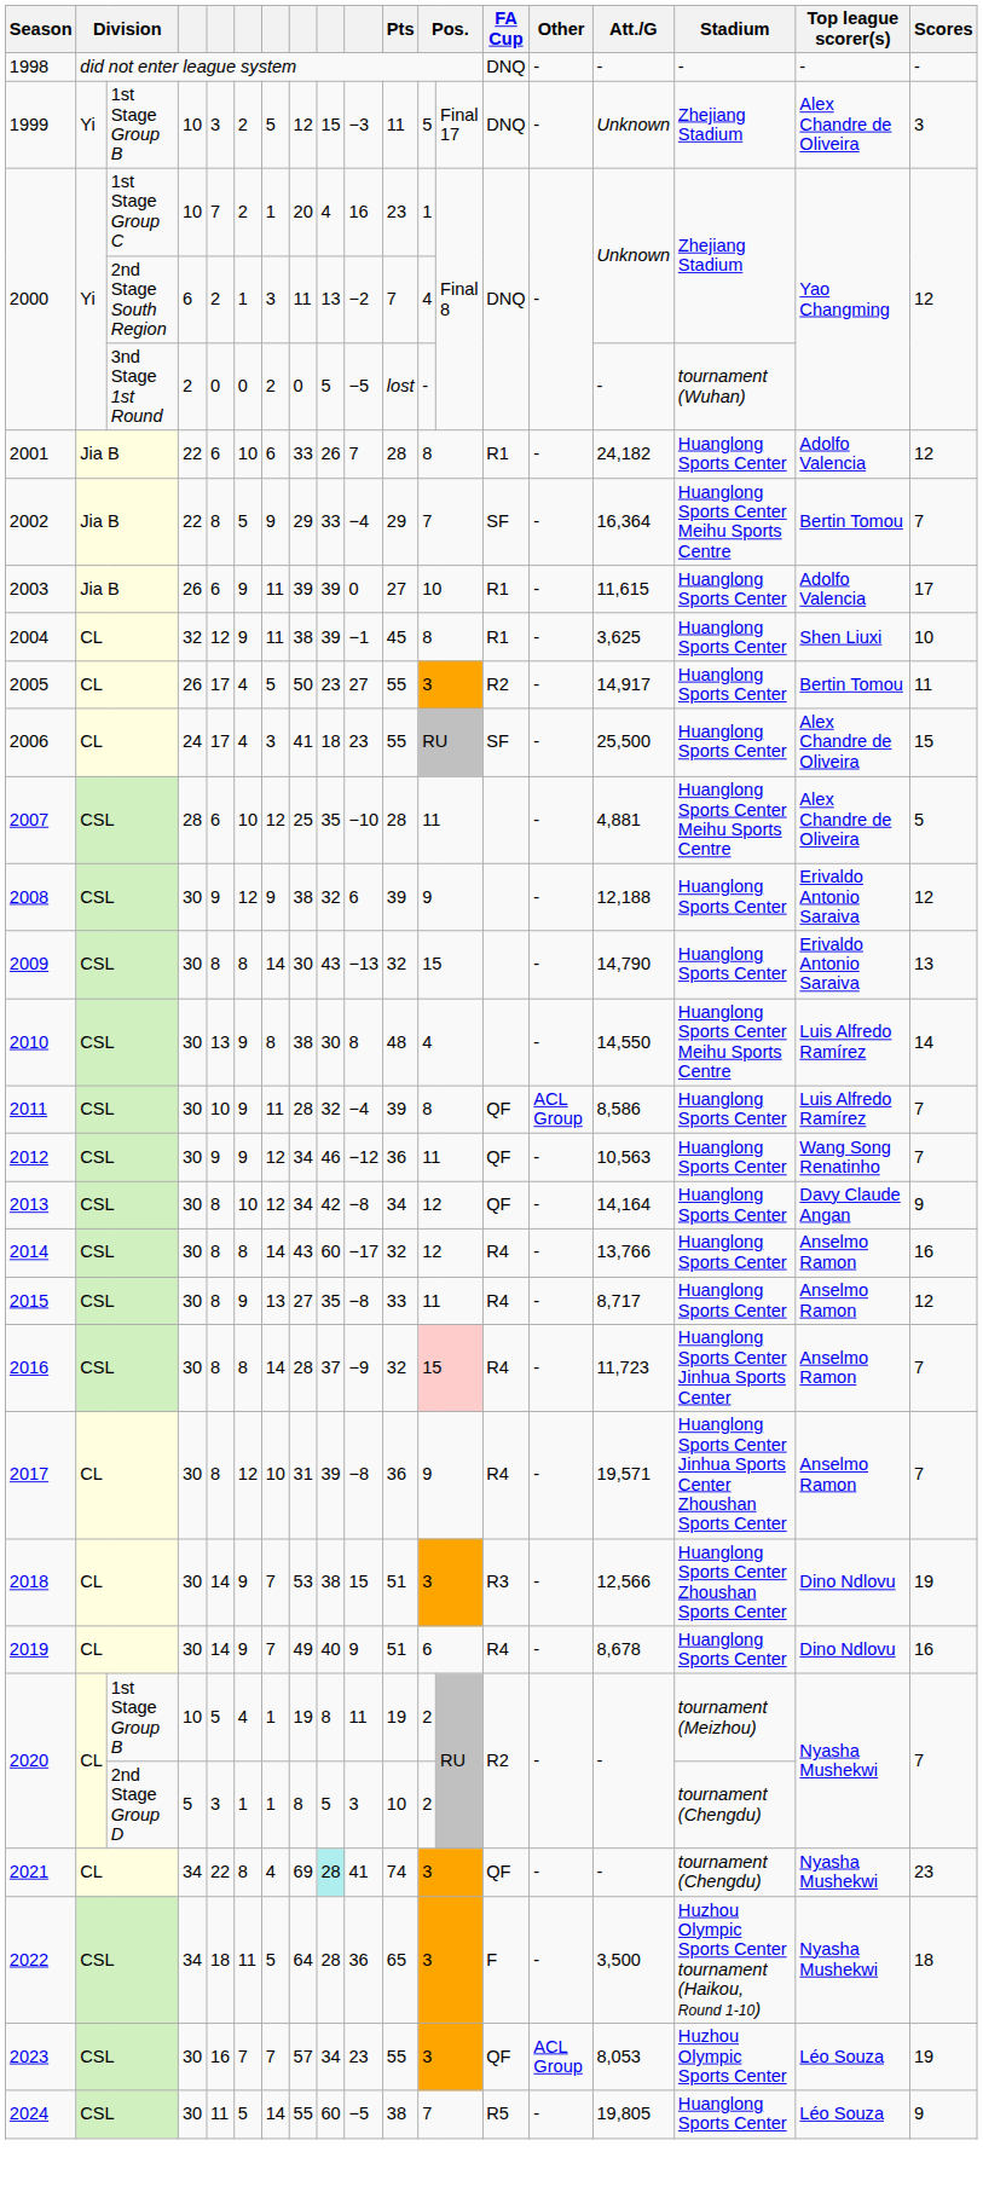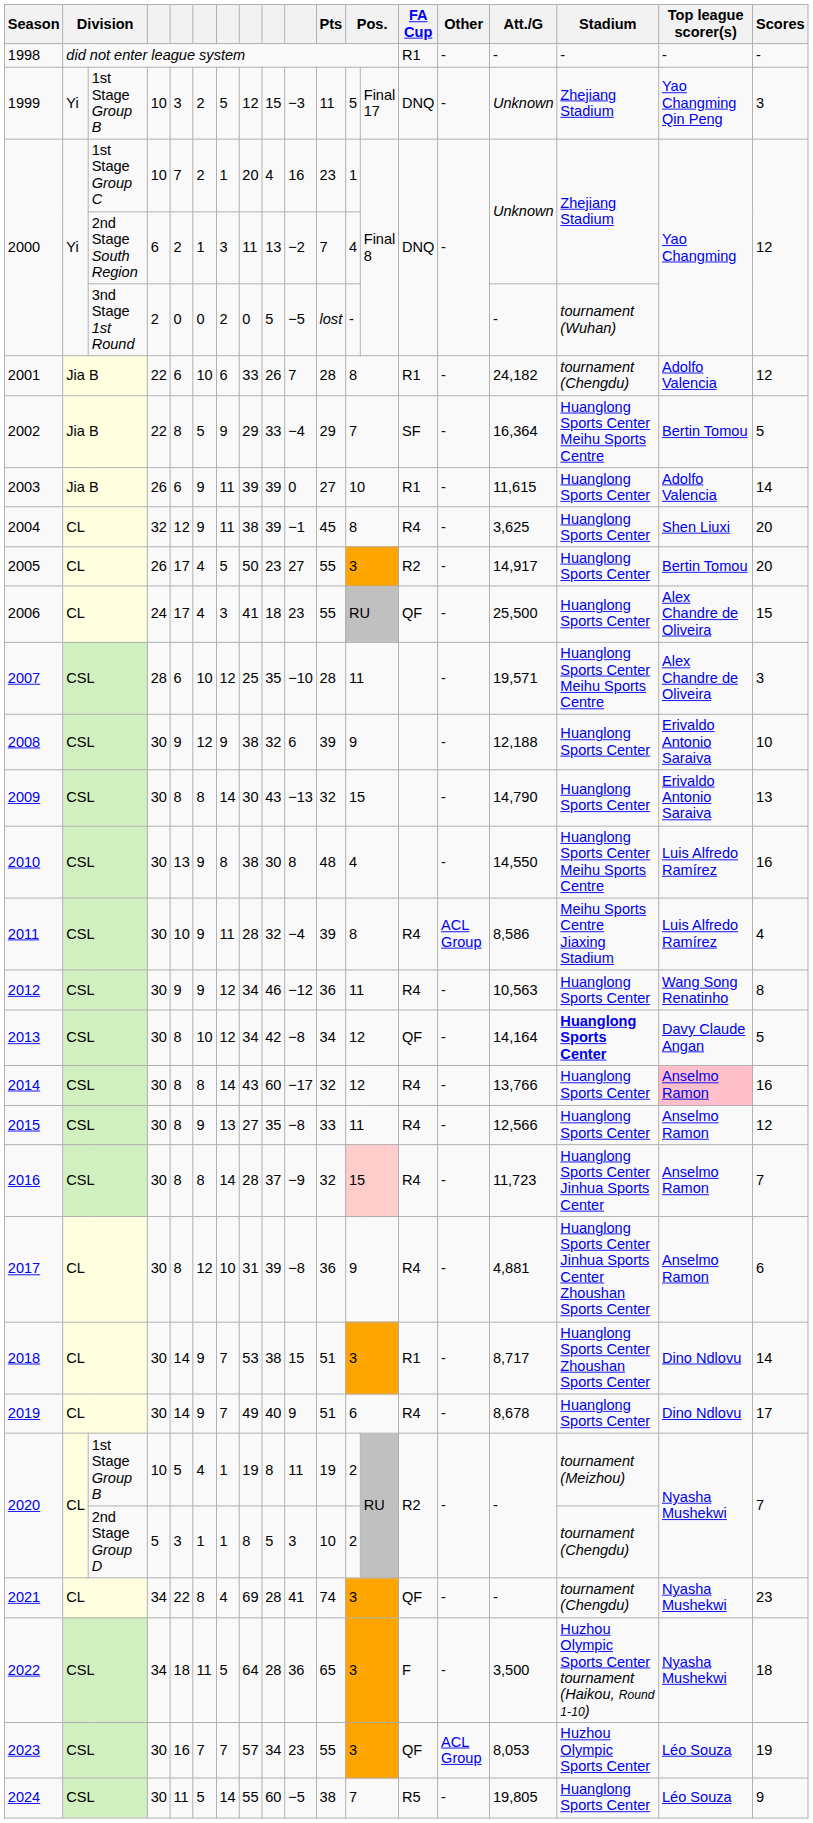1998 | FA Cup: DNQ -> R1
1999 | Top league scorer(s): Alex Chandre de Oliveira -> Yao Changming Qin Peng
2001 | Stadium: Huanglong Sports Center -> tournament (Chengdu)
2002 | Scores: 7 -> 5
2003 | Scores: 17 -> 14
2004 | FA Cup: R1 -> R4
2004 | Scores: 10 -> 20
2005 | Scores: 11 -> 20
2006 | FA Cup: SF -> QF
2007 | Att./G: 4,881 -> 19,571
2007 | Scores: 5 -> 3
2008 | Scores: 12 -> 10
2010 | Scores: 14 -> 16
2011 | FA Cup: QF -> R4
2011 | Stadium: Huanglong Sports Center -> Meihu Sports Centre Jiaxing Stadium
2011 | Scores: 7 -> 4
2012 | FA Cup: QF -> R4
2012 | Scores: 7 -> 8
2013 | Stadium: normal -> bold
2013 | Scores: 9 -> 5
2014 | Top league scorer(s): no background -> pink background
2015 | Att./G: 8,717 -> 12,566
2017 | Att./G: 19,571 -> 4,881
2017 | Scores: 7 -> 6
2018 | FA Cup: R3 -> R1
2018 | Att./G: 12,566 -> 8,717
2018 | Scores: 19 -> 14
2019 | Scores: 16 -> 17
2021 | column 9: paleturquoise background -> no background
